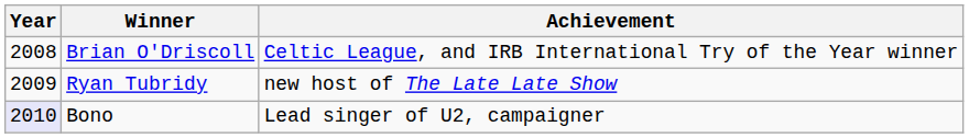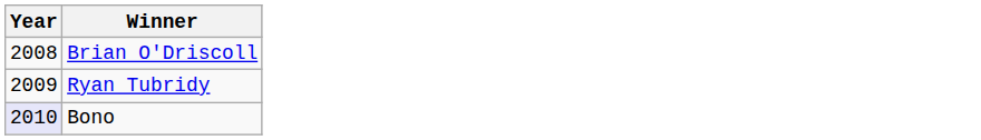- column: Achievement | Celtic League, and IRB International Try of the Year winner | new host of The Late Late Show | Lead singer of U2, campaigner
